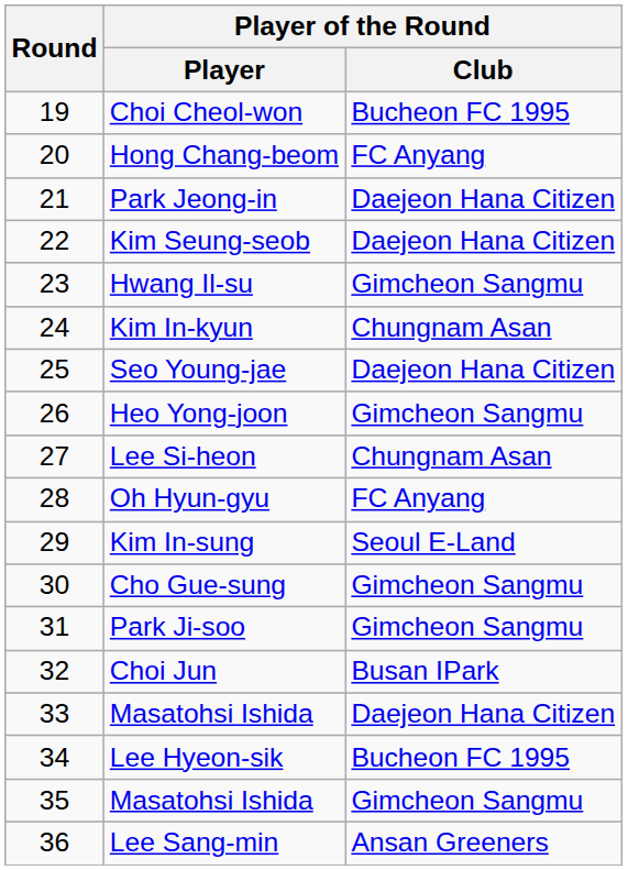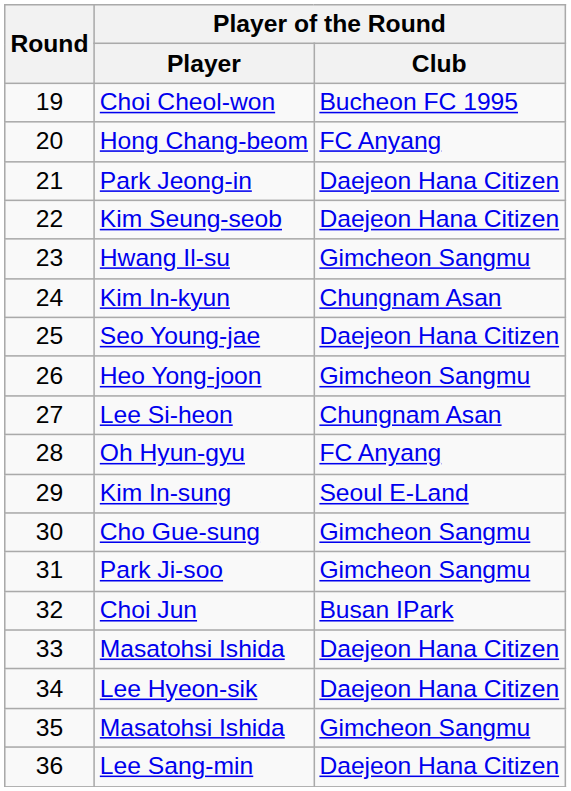Lee Hyeon-sik | Player of the Round / Club: Bucheon FC 1995 -> Daejeon Hana Citizen
Lee Sang-min | Player of the Round / Club: Ansan Greeners -> Daejeon Hana Citizen
